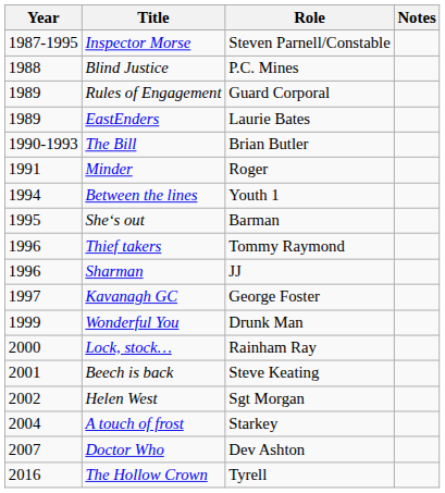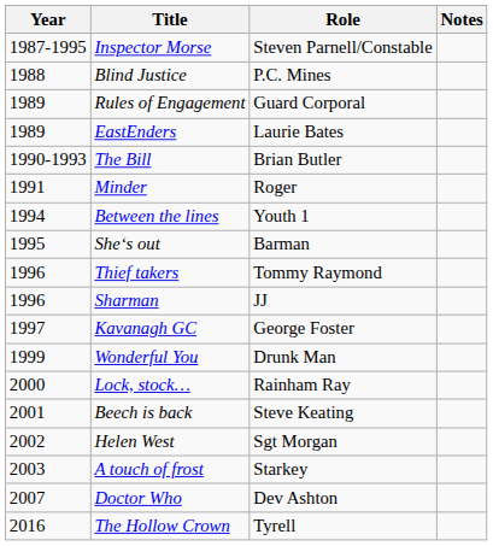A touch of frost | Year: 2004 -> 2003
